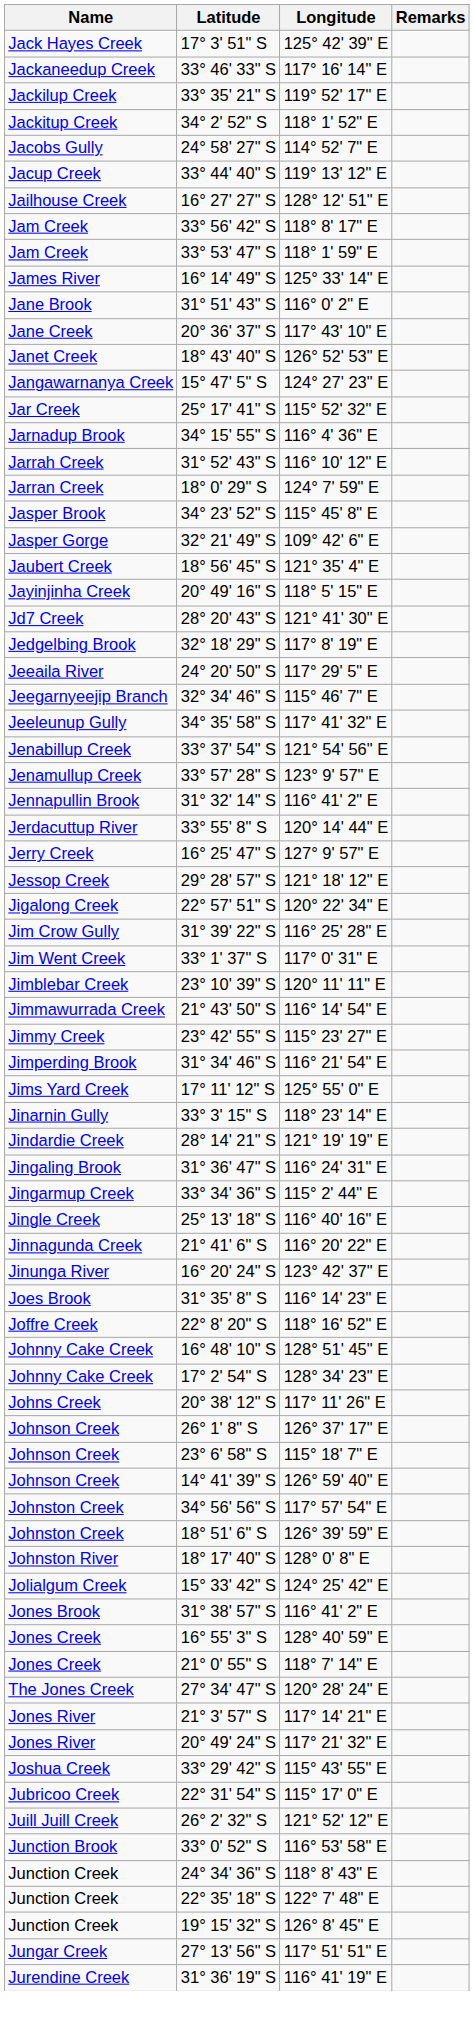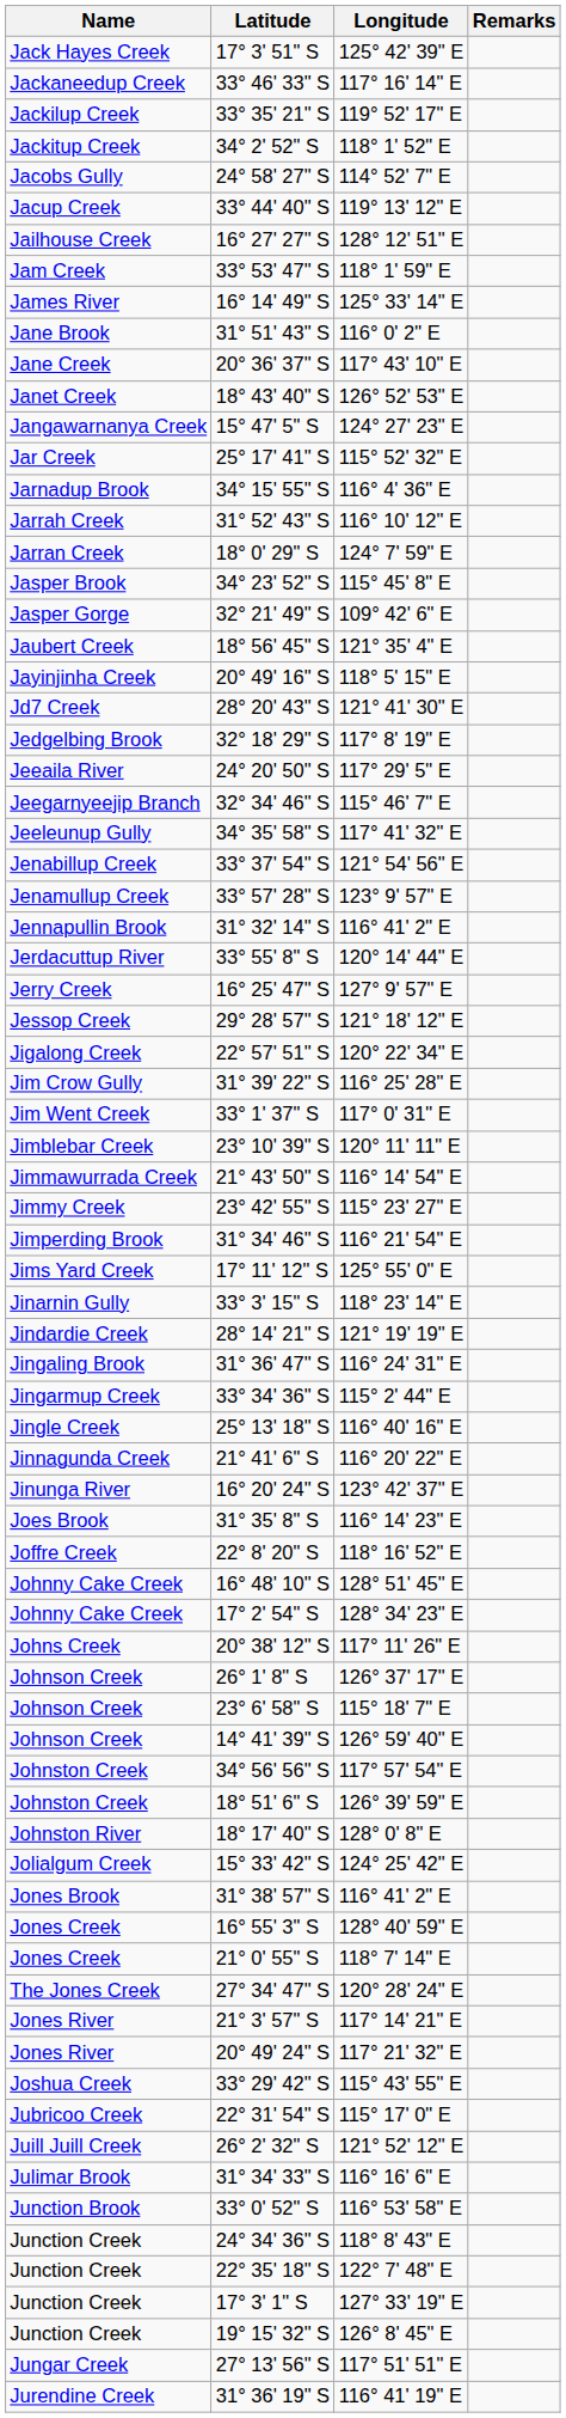- row: Jam Creek | 33° 56' 42" S | 118° 8' 17" E
+ row: Julimar Brook | 31° 34' 33" S | 116° 16' 6" E
+ row: Junction Creek | 17° 3' 1" S | 127° 33' 19" E
